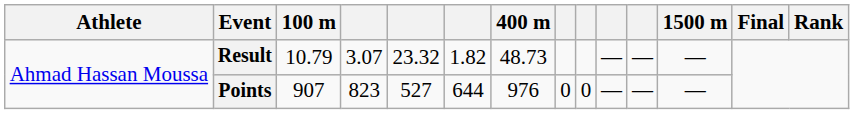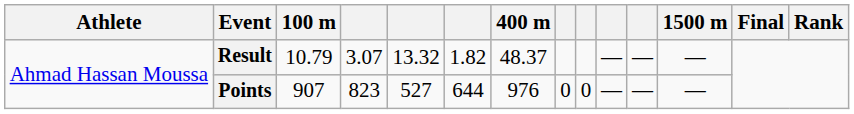Result | column 5: 23.32 -> 13.32
Result | 400 m: 48.73 -> 48.37
